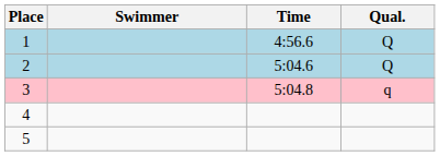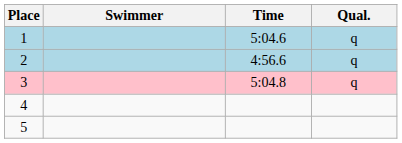1 | Time: 4:56.6 -> 5:04.6
1 | Qual.: Q -> q
2 | Time: 5:04.6 -> 4:56.6
2 | Qual.: Q -> q
